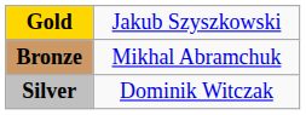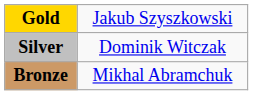rows swapped: Silver <-> Bronze
